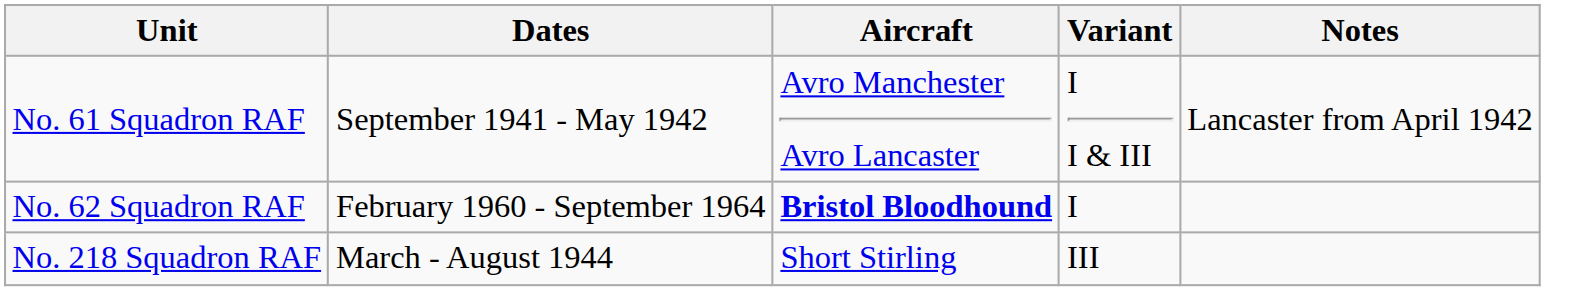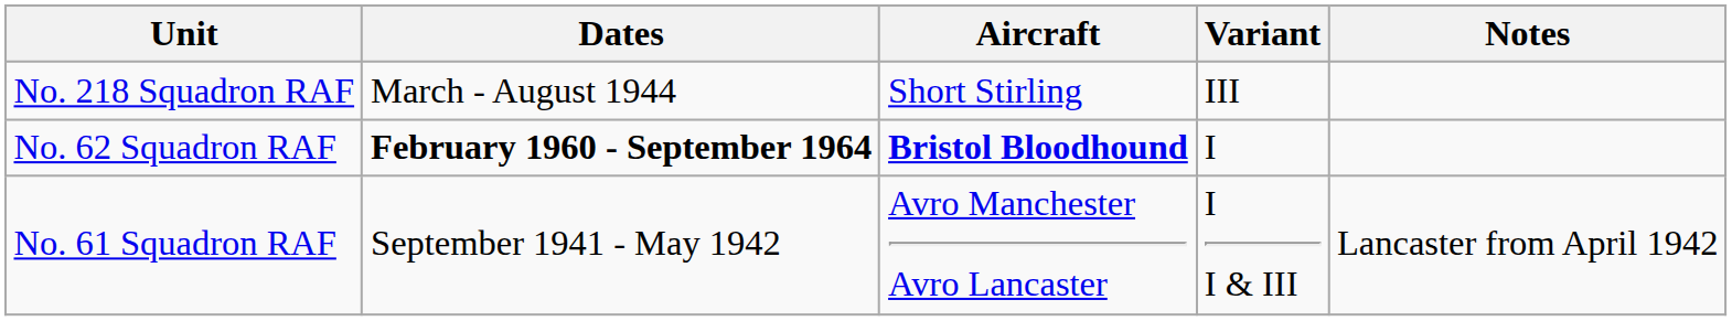rows swapped: No. 61 Squadron RAF <-> No. 218 Squadron RAF
No. 62 Squadron RAF | Dates: normal -> bold
